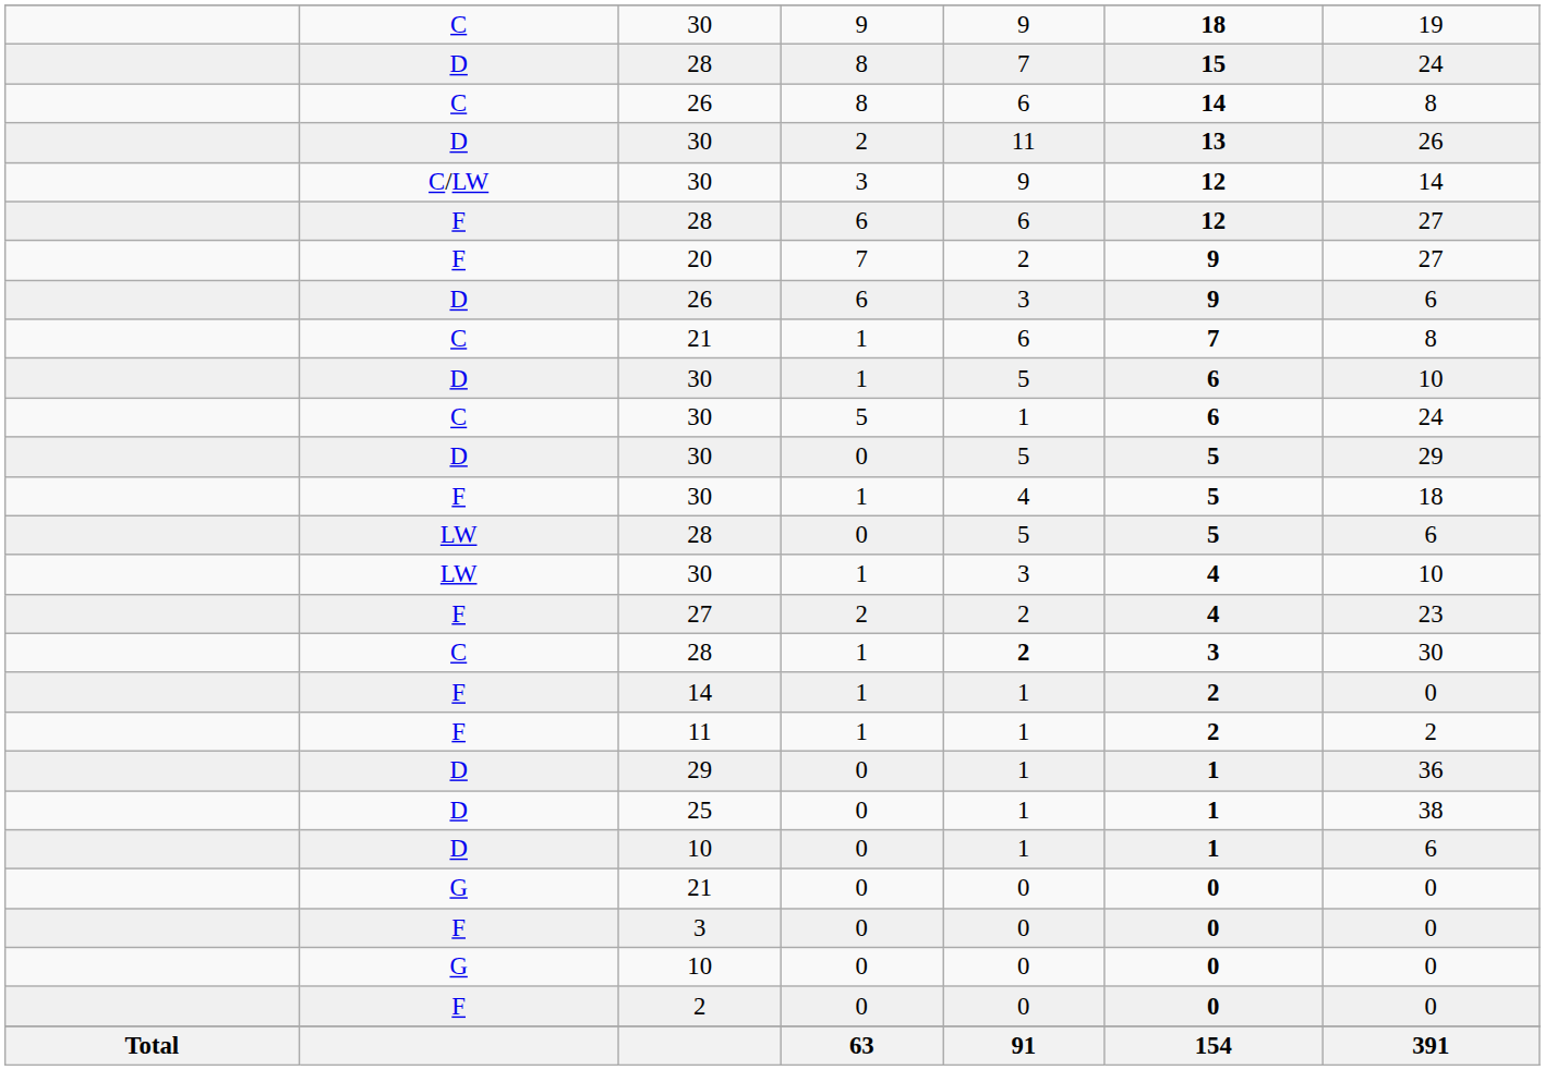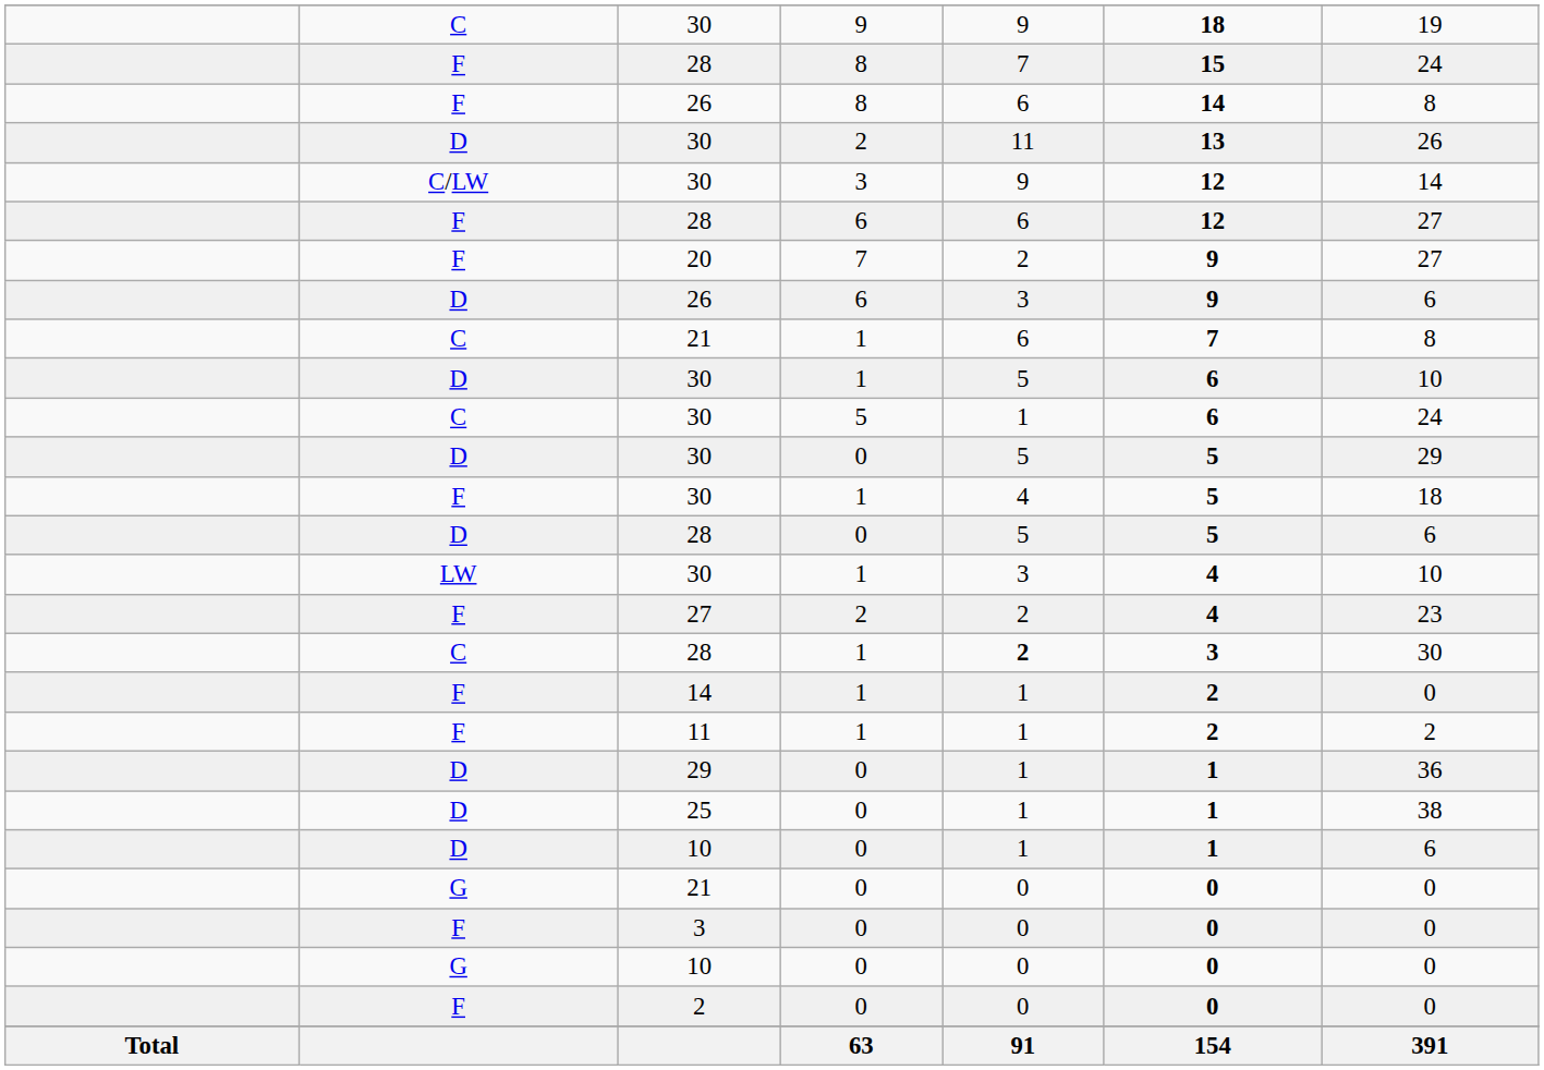28 / 8 | column 2: D -> F
26 / 8 | column 2: C -> F
28 / 0 | column 2: LW -> D
